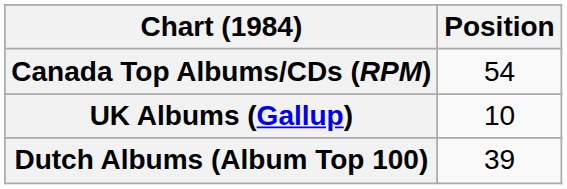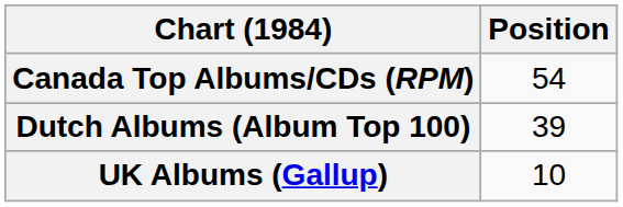rows swapped: Dutch Albums (Album Top 100) <-> UK Albums (Gallup)
